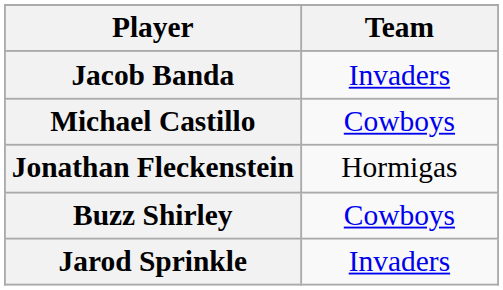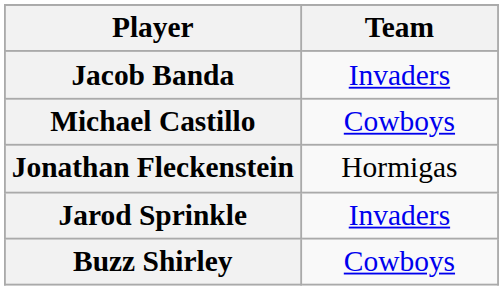rows swapped: Buzz Shirley <-> Jarod Sprinkle
